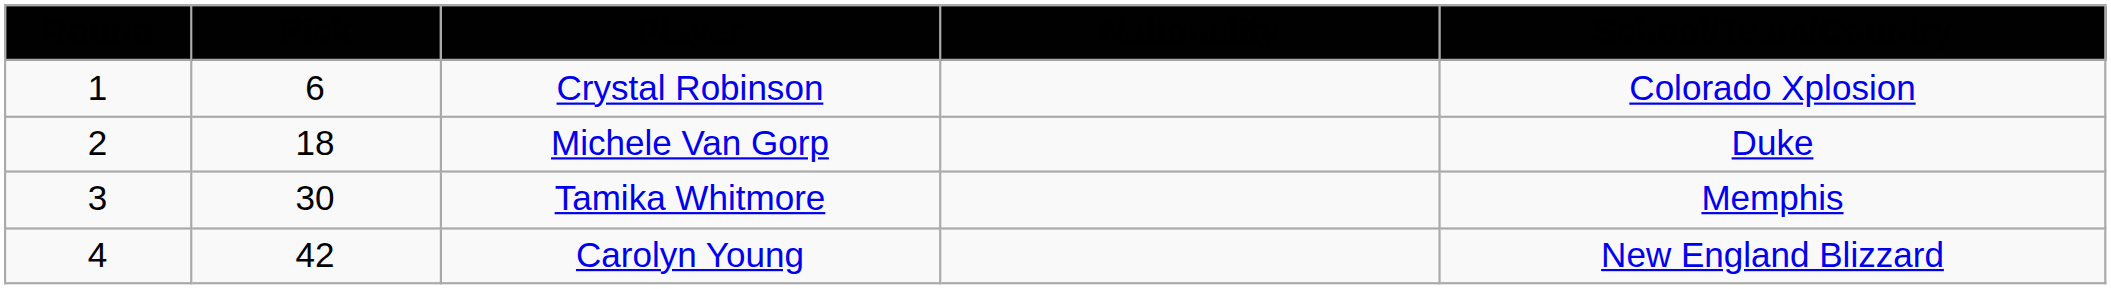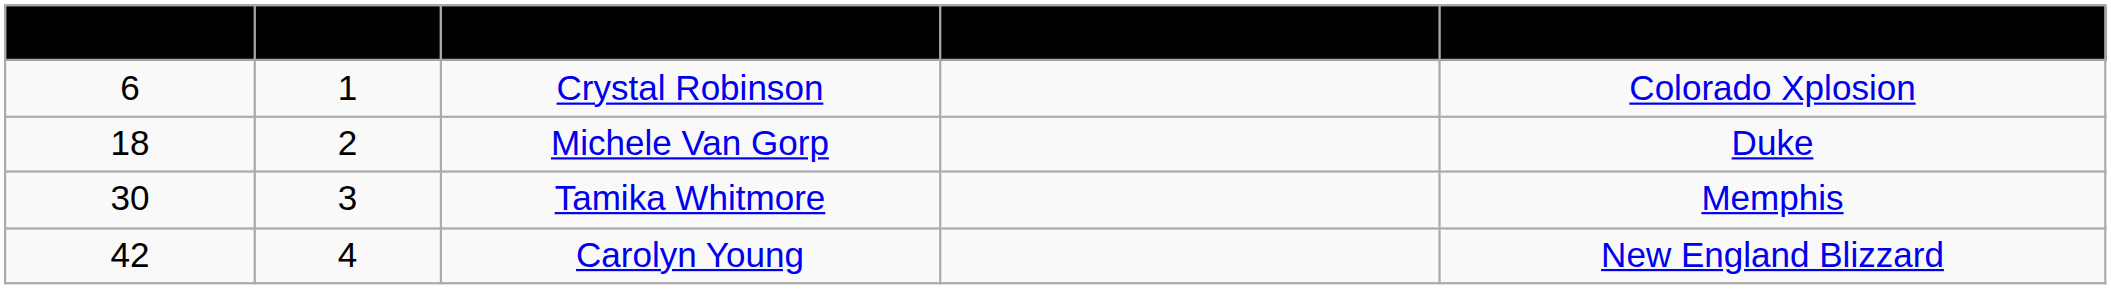columns swapped: Round <-> Pick
